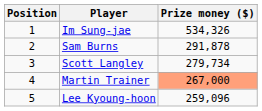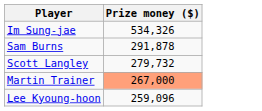- column: Position | 1 | 2 | 3 | 4 | 5
Scott Langley | Prize money ($): 279,734 -> 279,732
